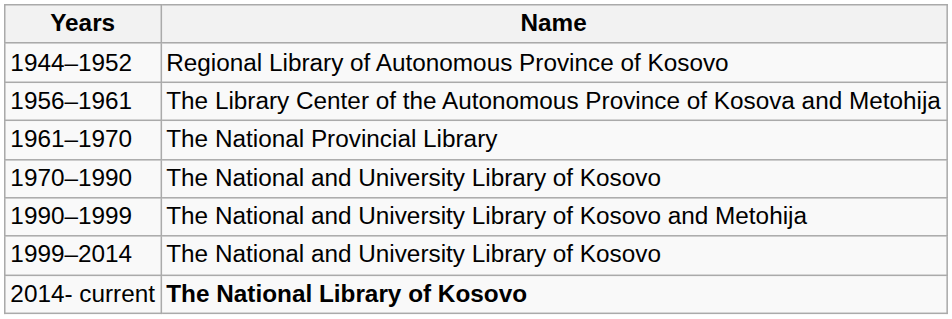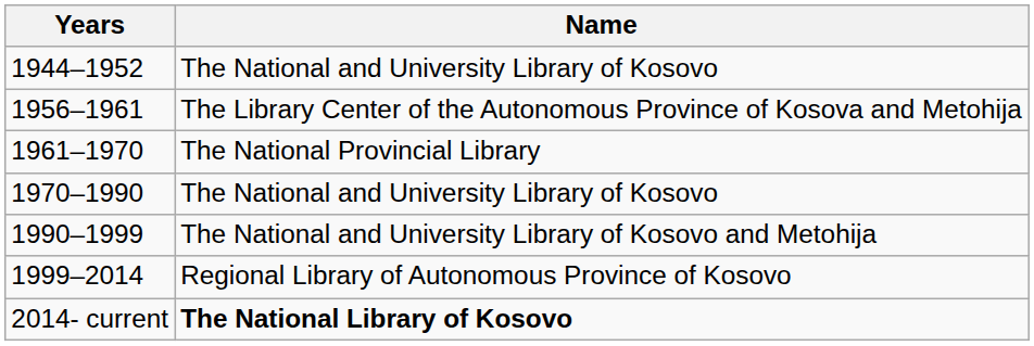1944–1952 | Name: Regional Library of Autonomous Province of Kosovo -> The National and University Library of Kosovo
1999–2014 | Name: The National and University Library of Kosovo -> Regional Library of Autonomous Province of Kosovo
